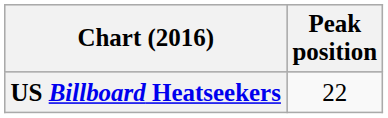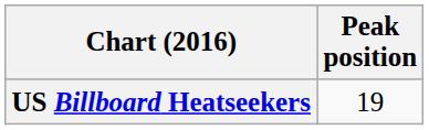US Billboard Heatseekers | Peak position: 22 -> 19
